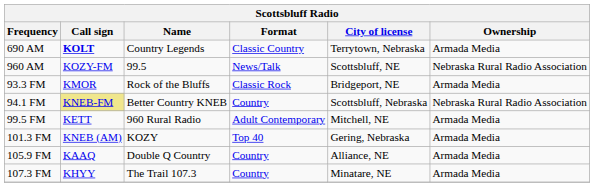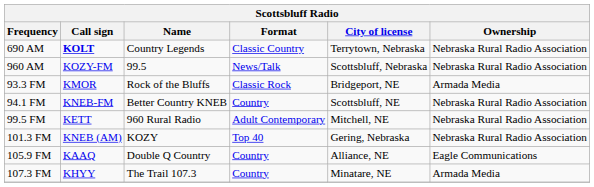690 AM | Ownership: Armada Media -> Nebraska Rural Radio Association
960 AM | City of license: Scottsbluff, NE -> Scottsbluff, Nebraska
94.1 FM | Call sign: khaki background -> no background
94.1 FM | City of license: Scottsbluff, Nebraska -> Scottsbluff, NE
99.5 FM | Ownership: Armada Media -> Nebraska Rural Radio Association
101.3 FM | Ownership: Armada Media -> Nebraska Rural Radio Association
105.9 FM | Ownership: Armada Media -> Eagle Communications
